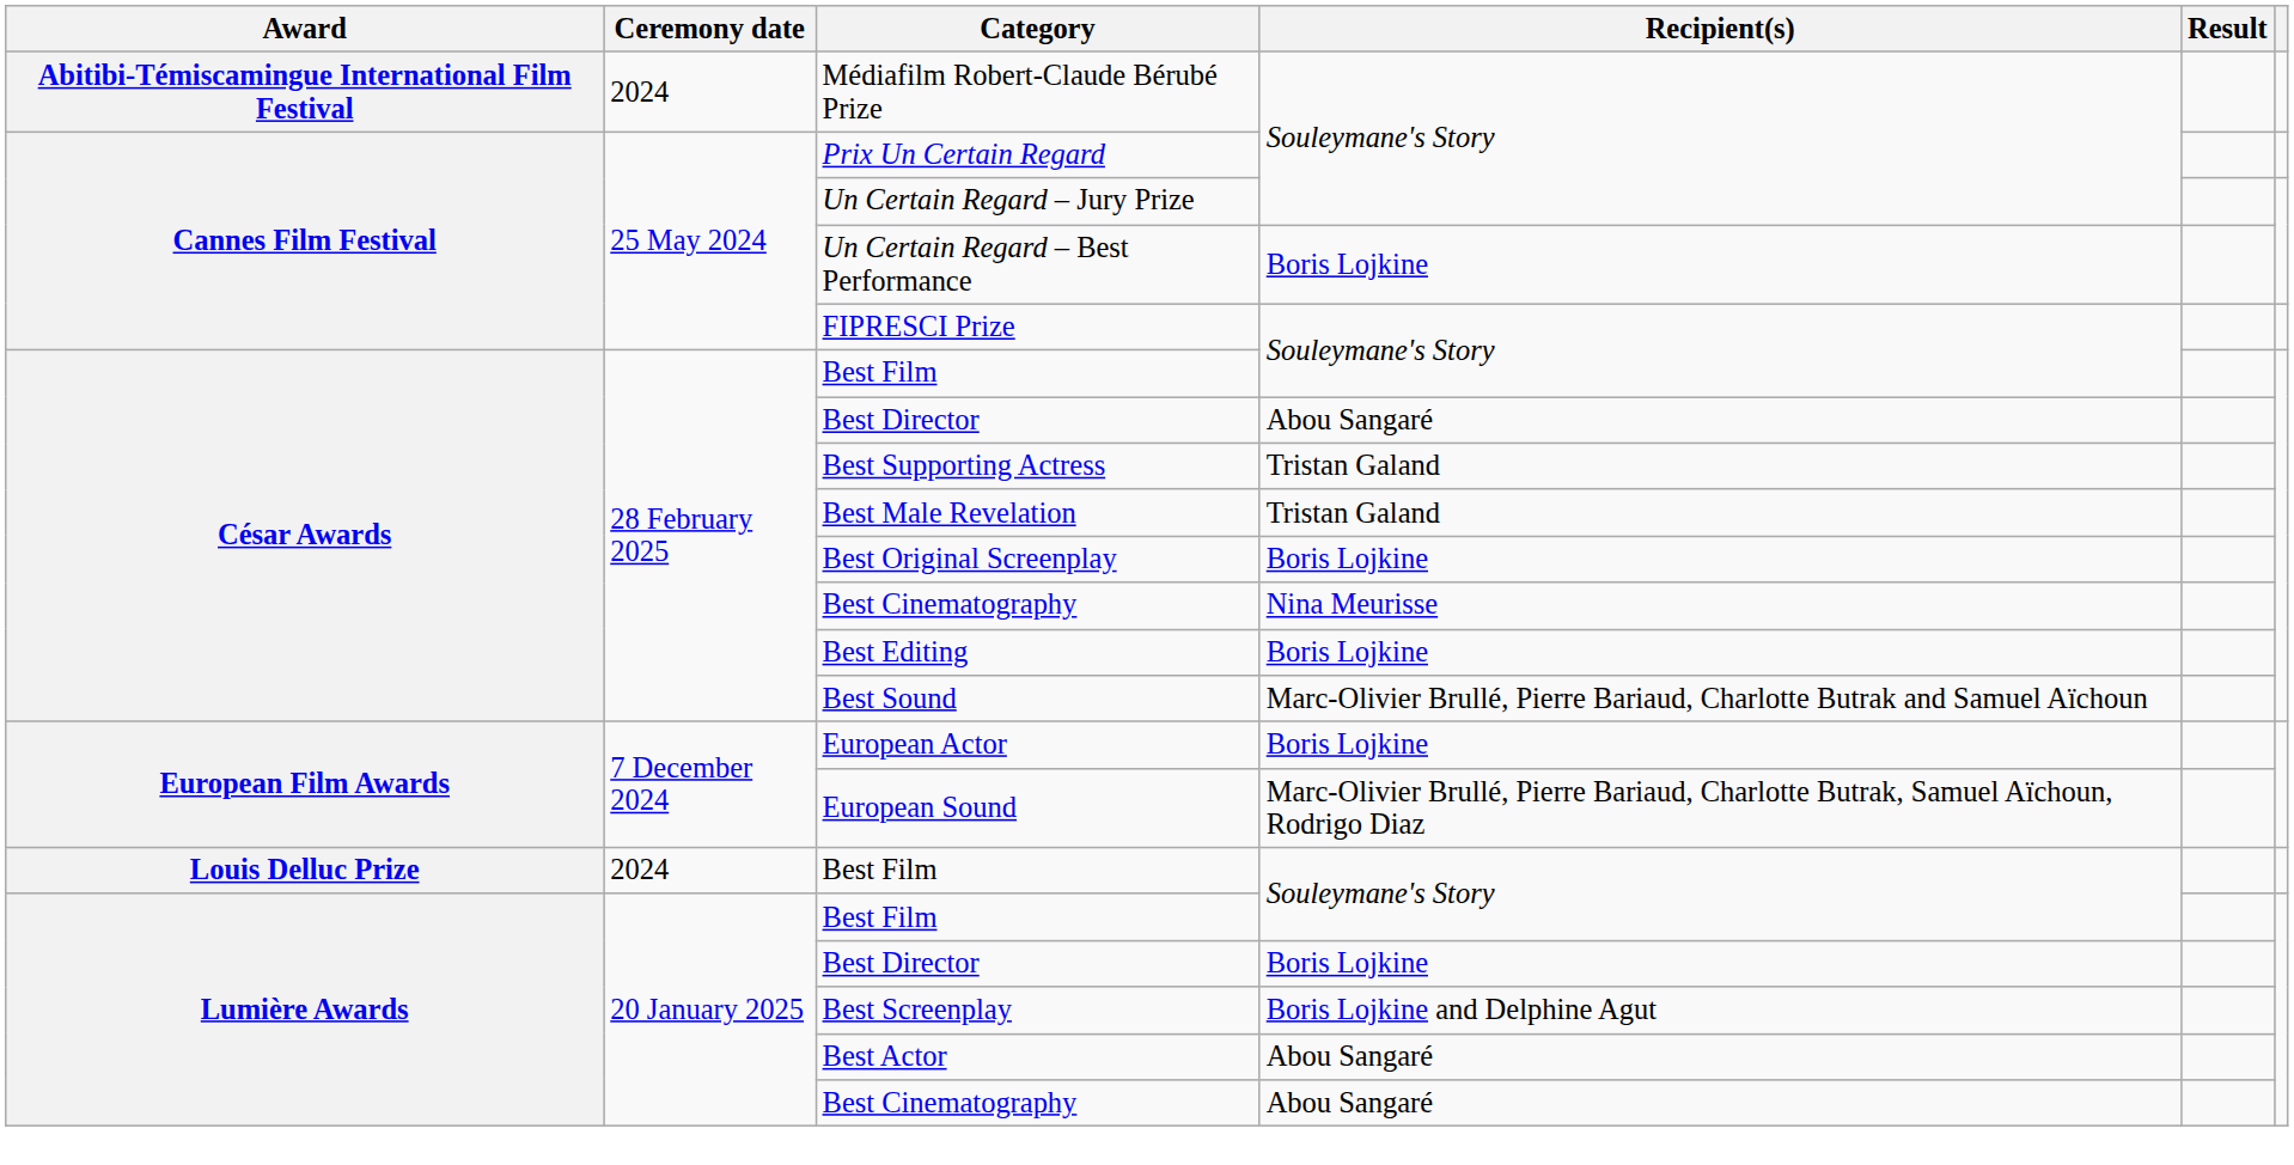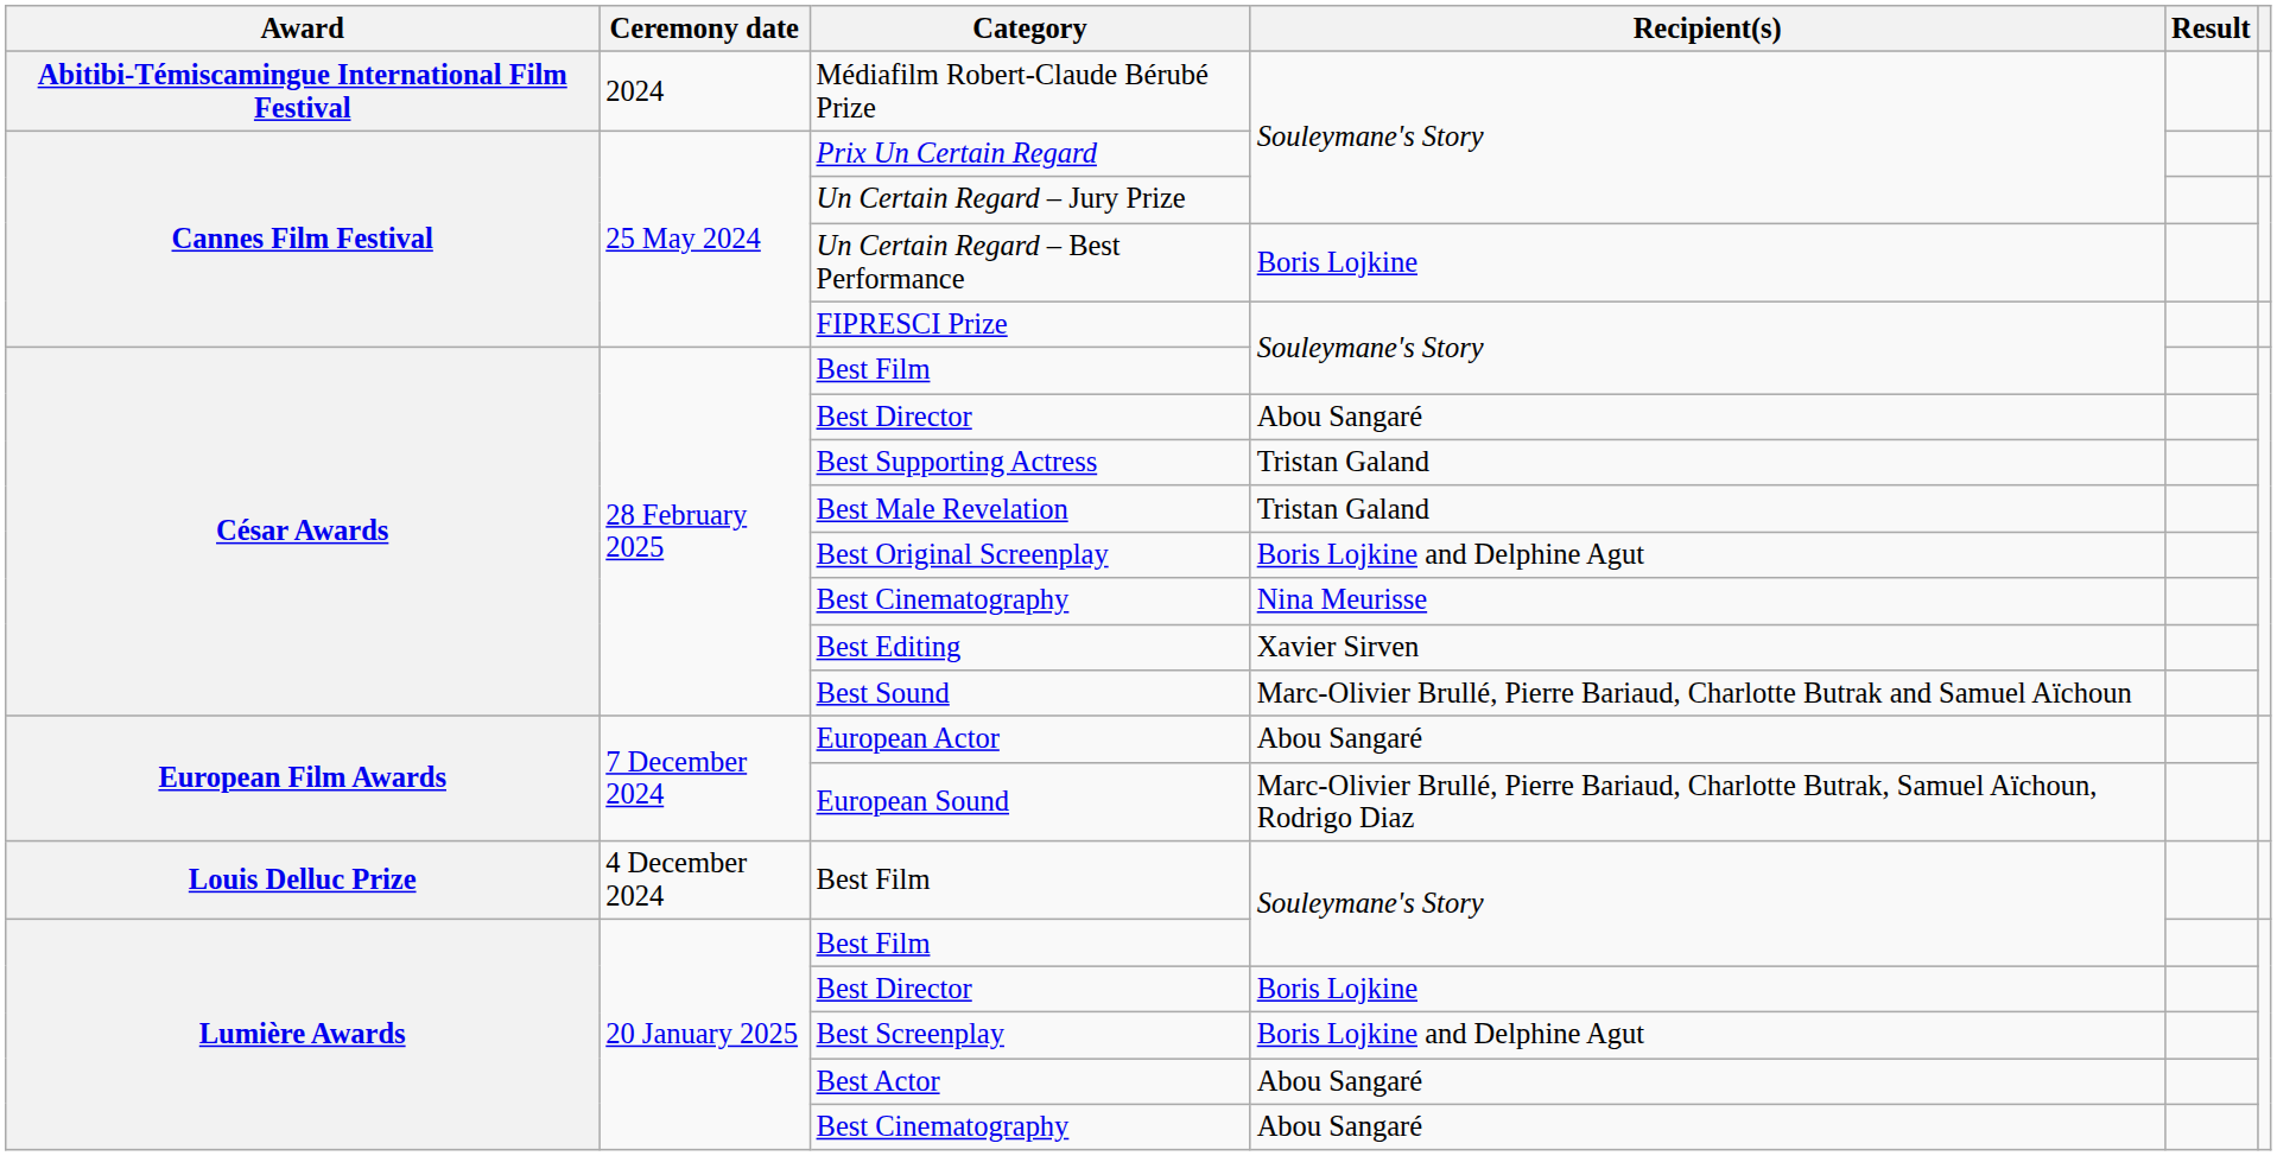Best Original Screenplay | Recipient(s): Boris Lojkine -> Boris Lojkine and Delphine Agut
Best Editing | Recipient(s): Boris Lojkine -> Xavier Sirven
European Actor | Recipient(s): Boris Lojkine -> Abou Sangaré
Louis Delluc Prize / Best Film | Ceremony date: 2024 -> 4 December 2024
